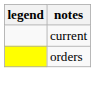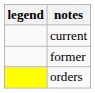+ row: former
